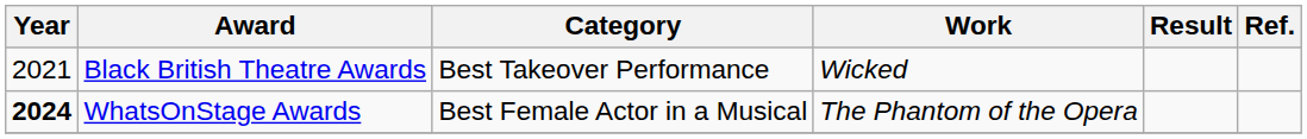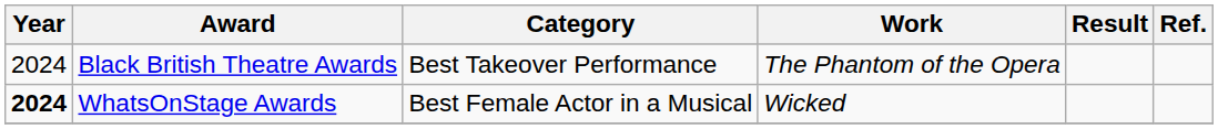Black British Theatre Awards | Year: 2021 -> 2024
Black British Theatre Awards | Work: Wicked -> The Phantom of the Opera
WhatsOnStage Awards | Work: The Phantom of the Opera -> Wicked
